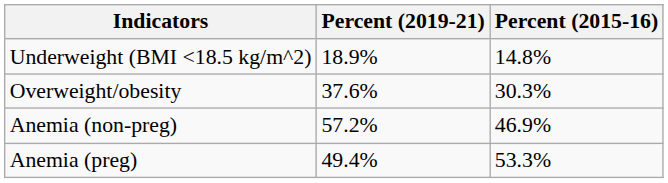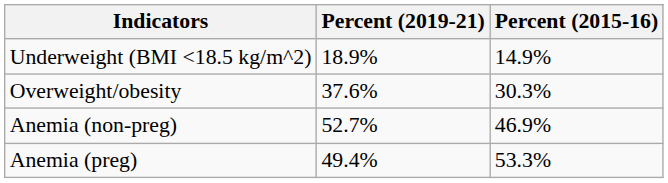Underweight (BMI <18.5 kg/m^2) | Percent (2015-16): 14.8% -> 14.9%
Anemia (non-preg) | Percent (2019-21): 57.2% -> 52.7%
